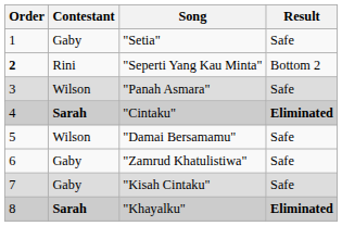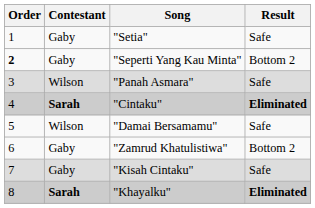"Seperti Yang Kau Minta" | Contestant: Rini -> Gaby
"Zamrud Khatulistiwa" | Result: Safe -> Bottom 2
